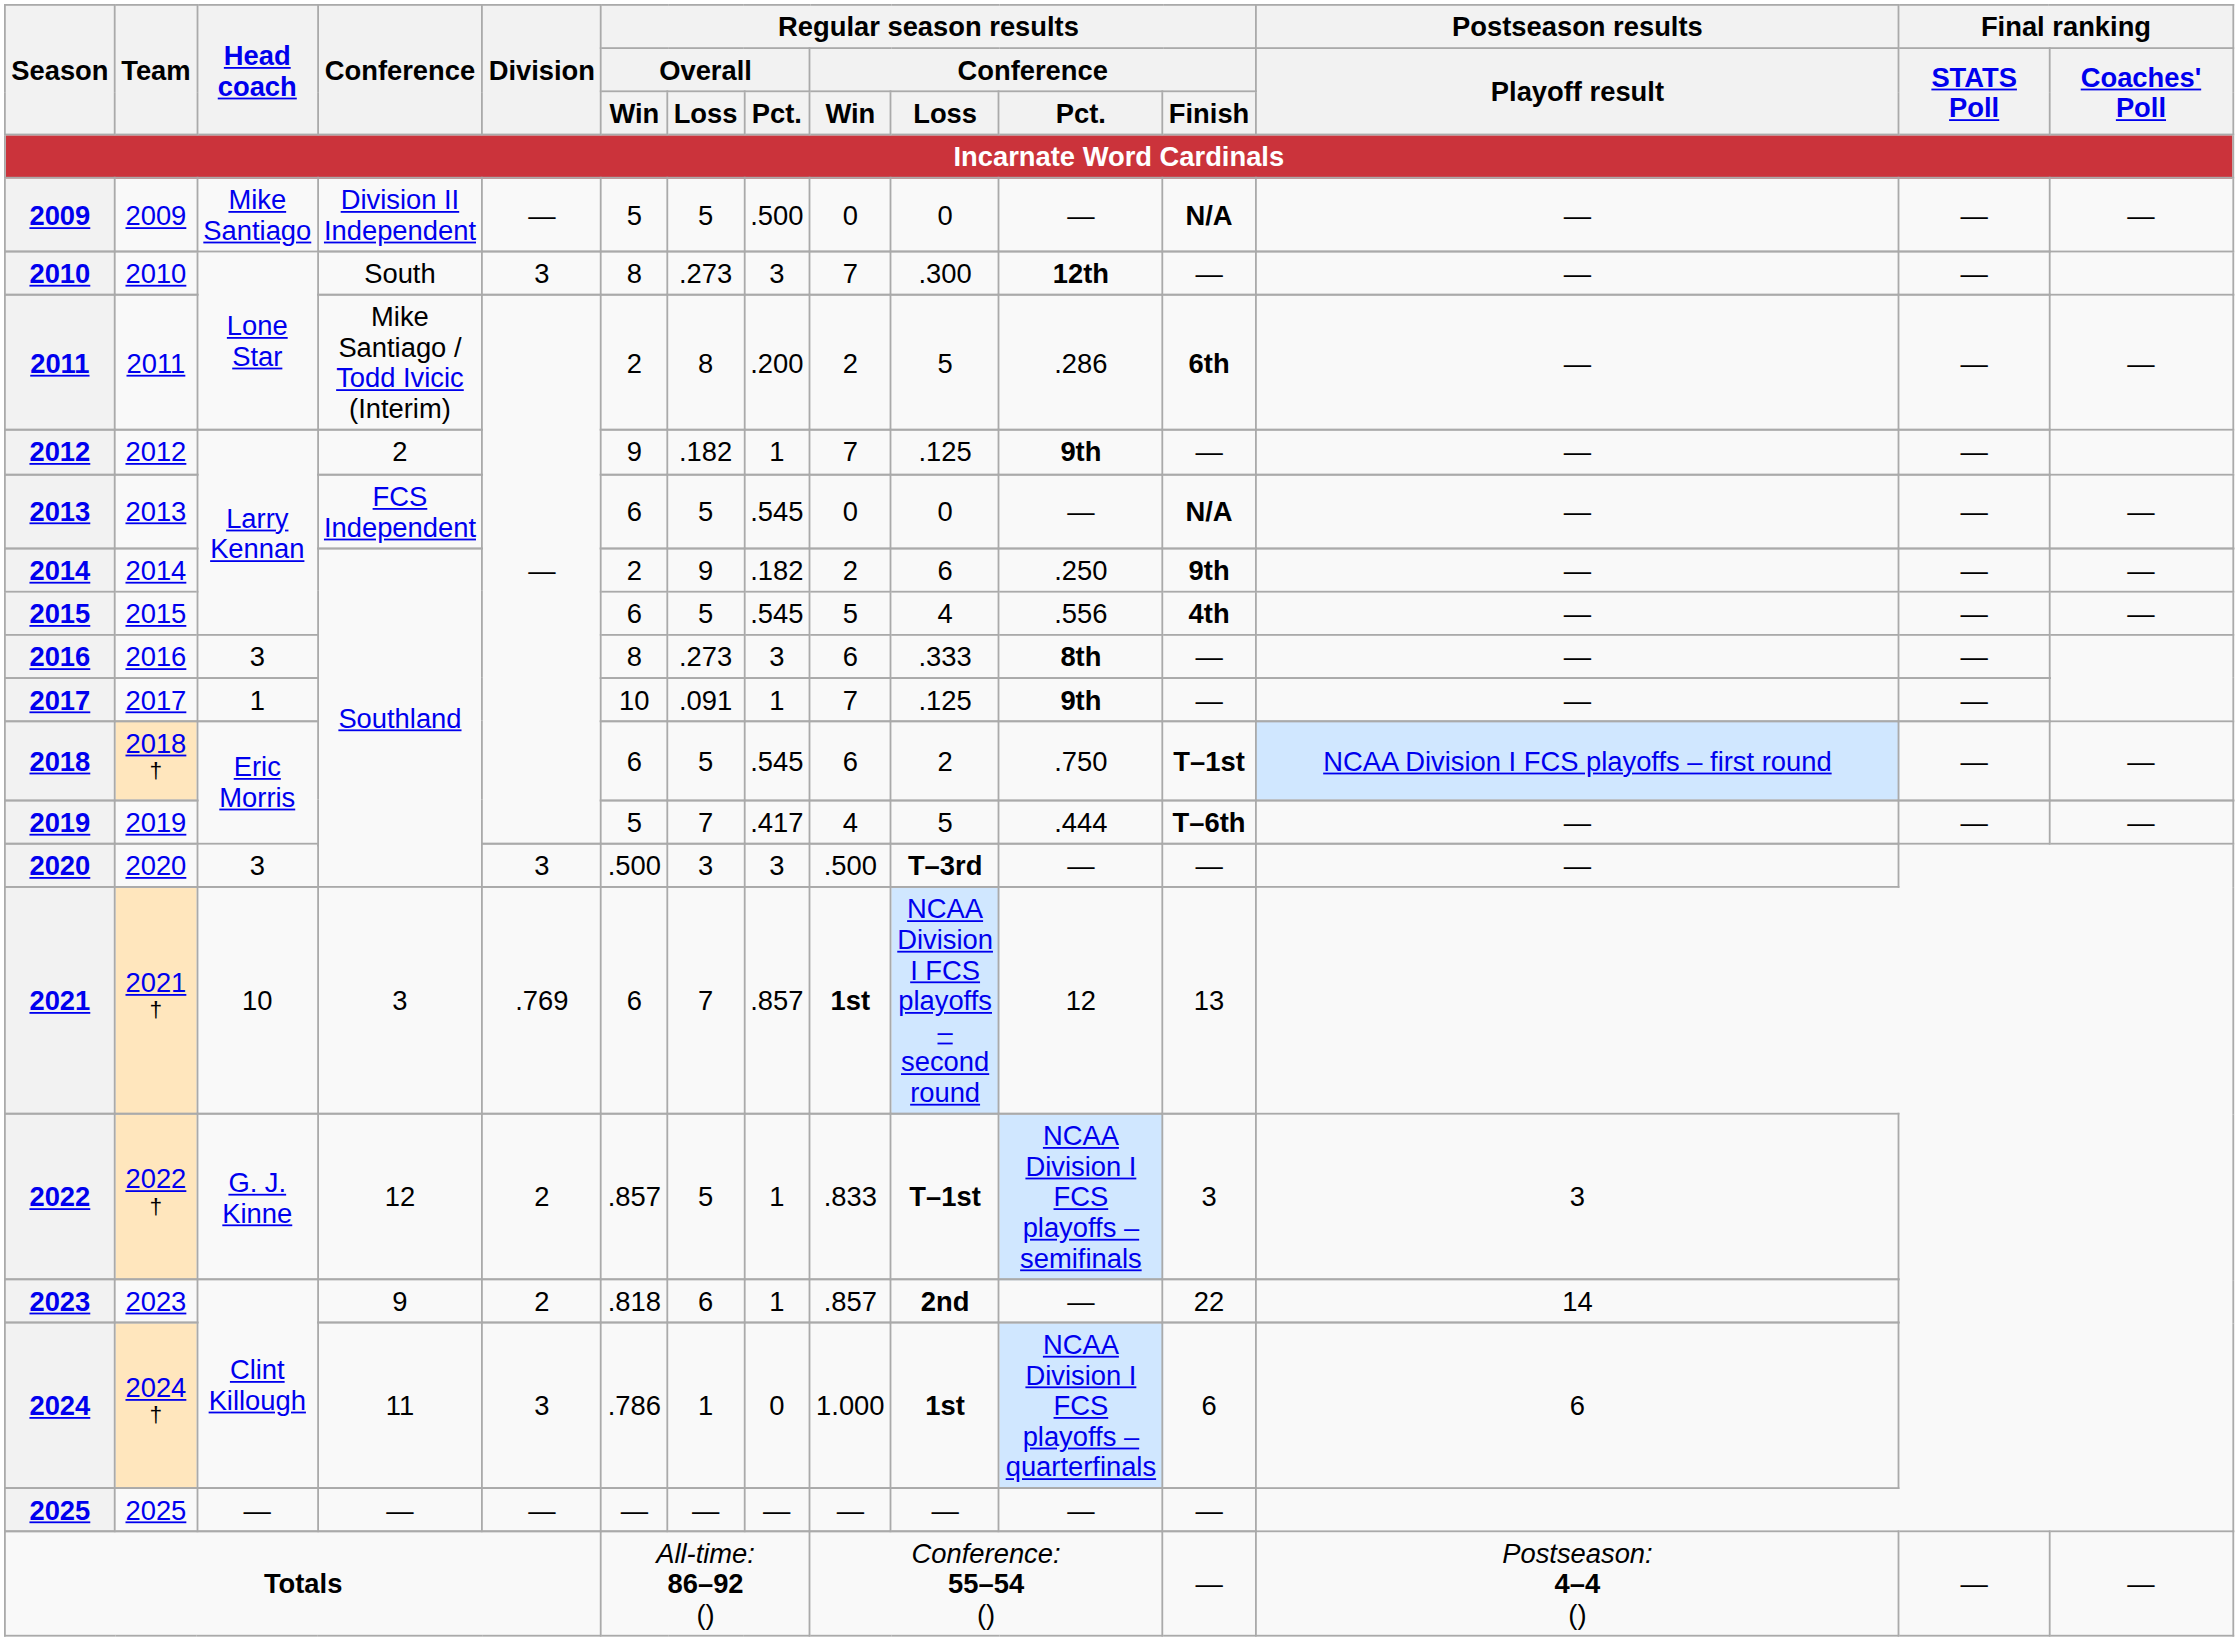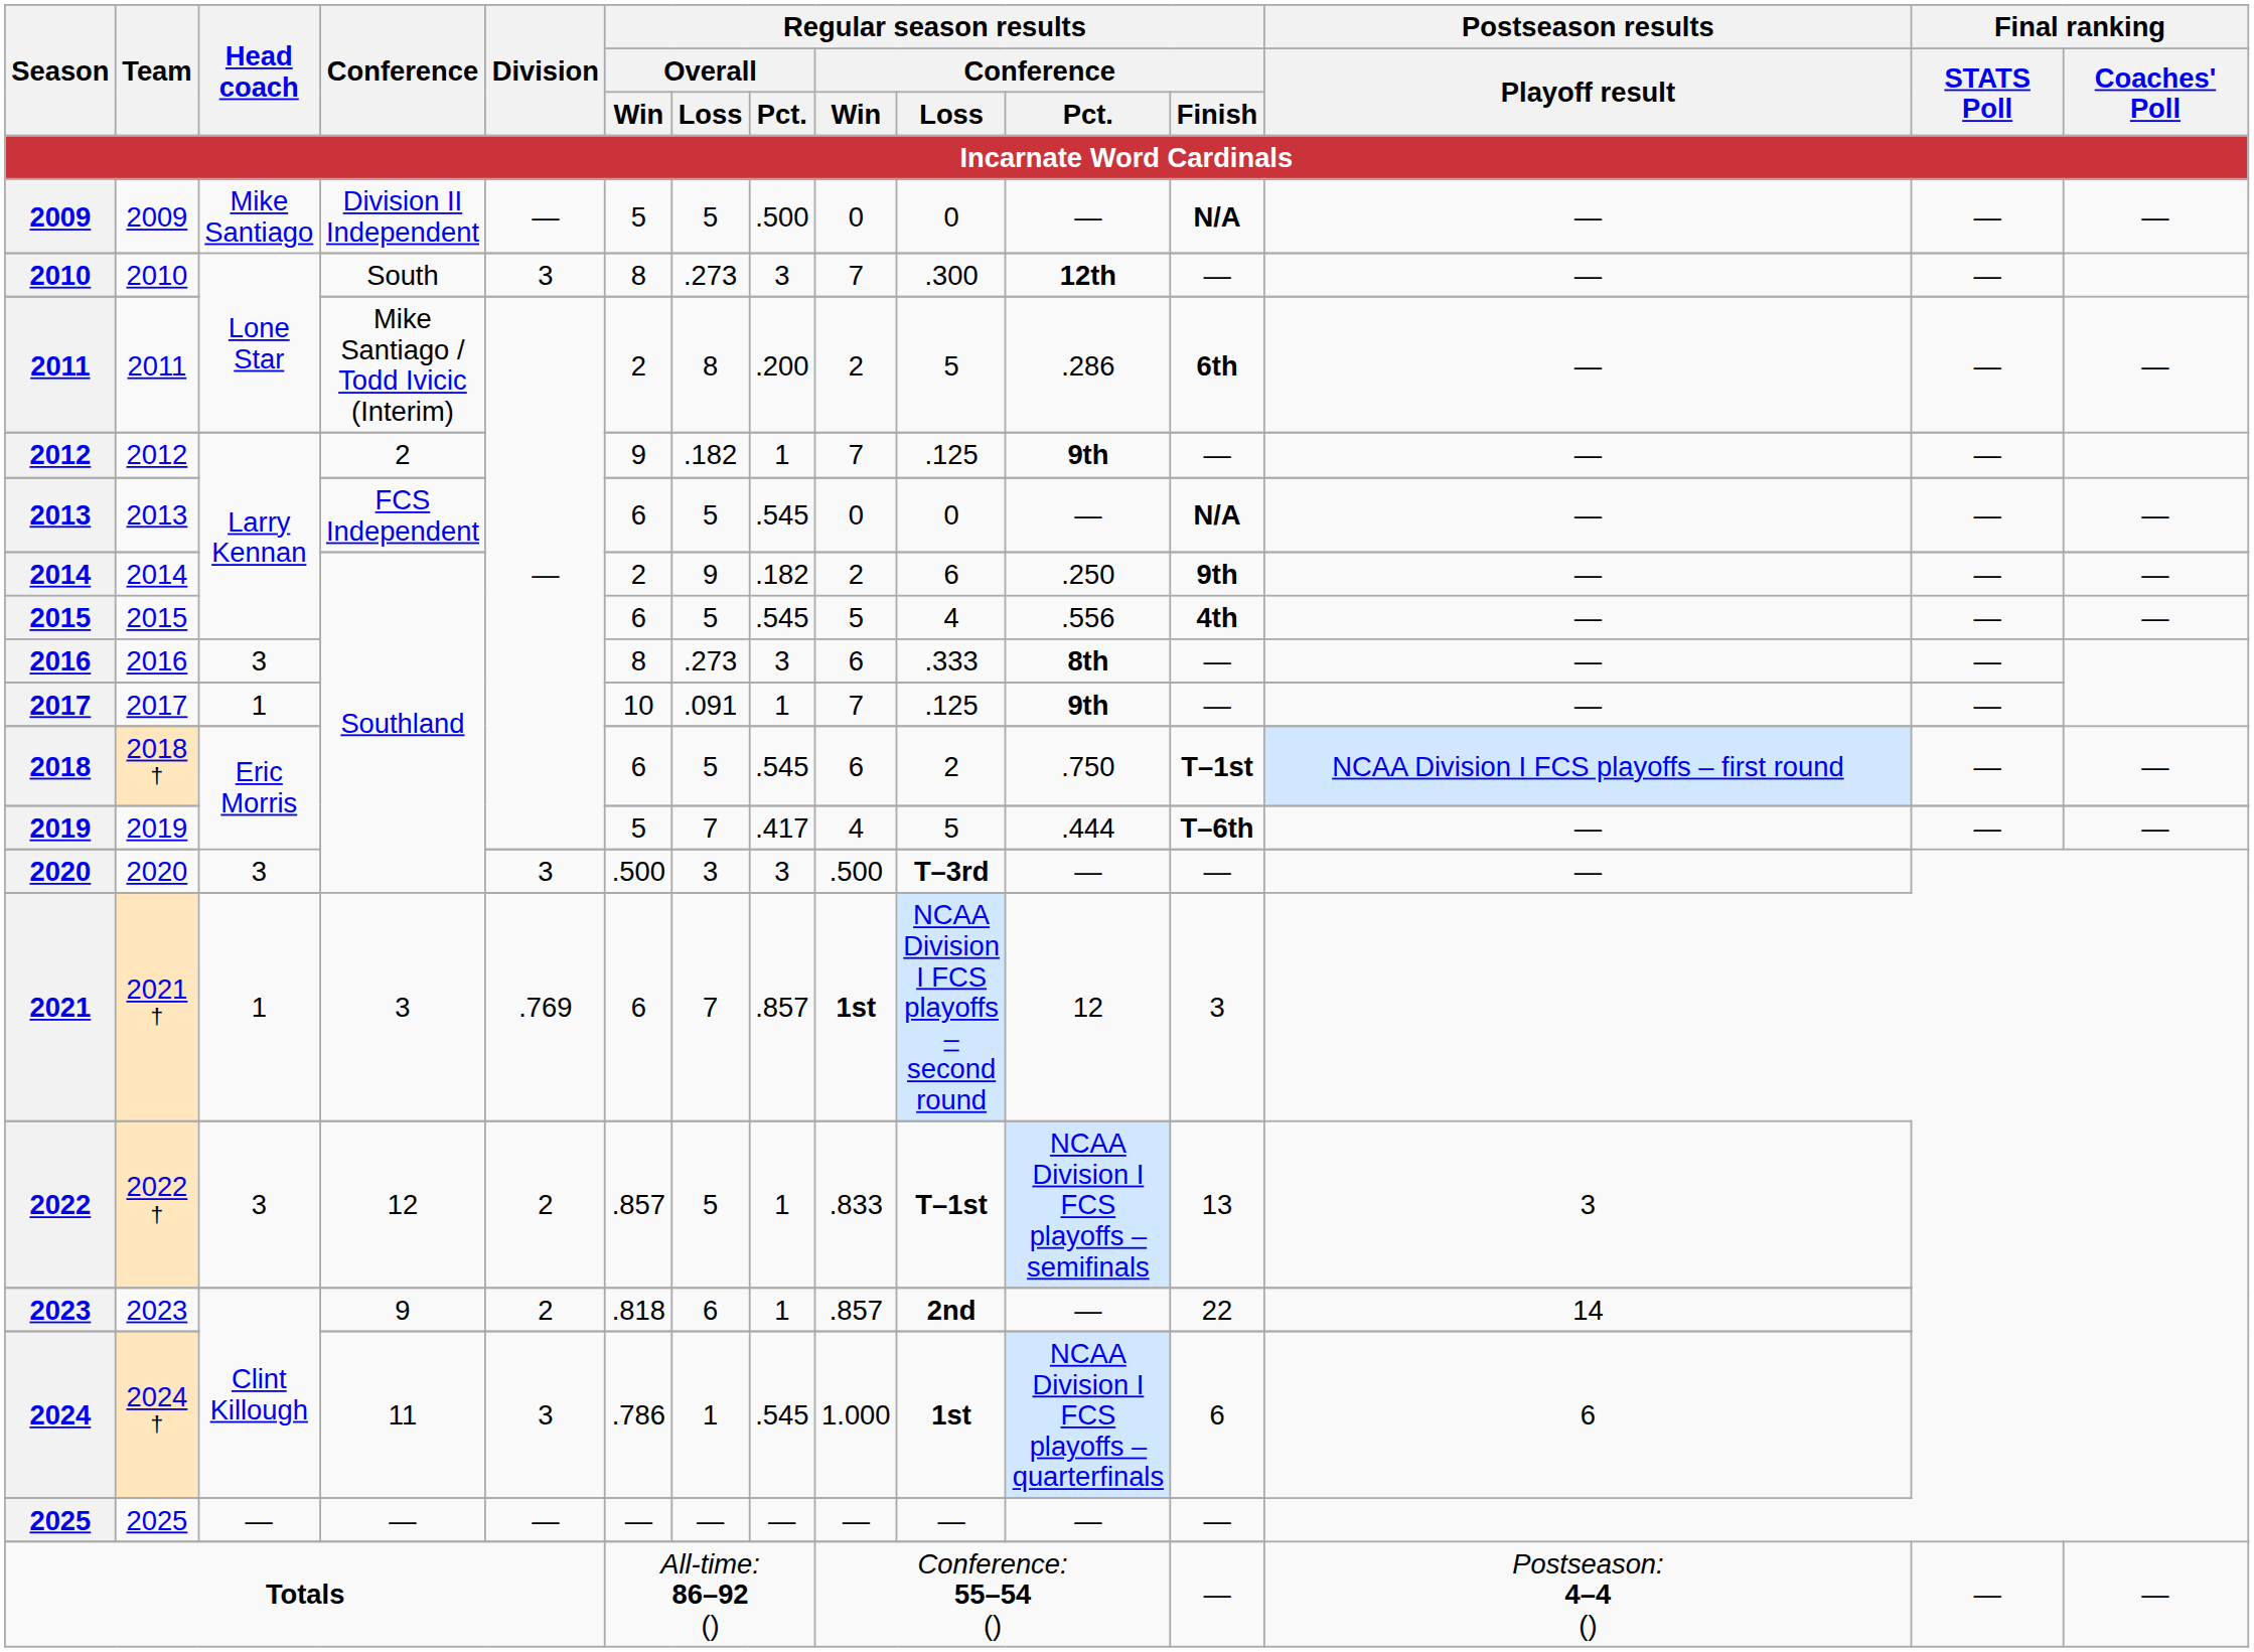2021 | Head coach: 10 -> 1
2021 | Regular season results / Conference / Finish: 13 -> 3
2022 | Head coach: G. J. Kinne -> 3
2022 | Regular season results / Conference / Finish: 3 -> 13
2024 | Regular season results / Overall / Pct.: 0 -> .545
